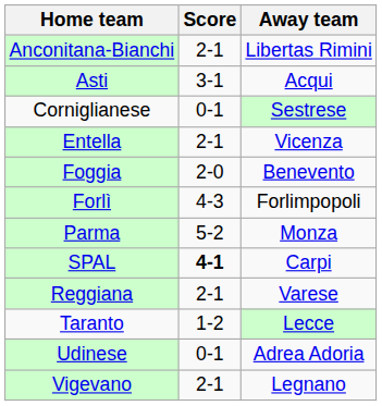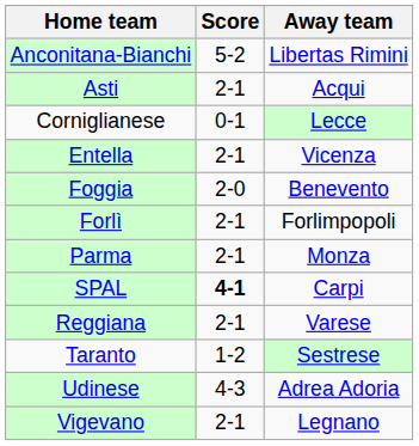Anconitana-Bianchi | Score: 2-1 -> 5-2
Asti | Score: 3-1 -> 2-1
Corniglianese | Away team: Sestrese -> Lecce
Forlì | Score: 4-3 -> 2-1
Parma | Score: 5-2 -> 2-1
Taranto | Away team: Lecce -> Sestrese
Udinese | Score: 0-1 -> 4-3
